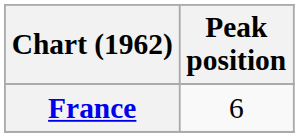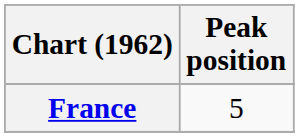France | Peak position: 6 -> 5
